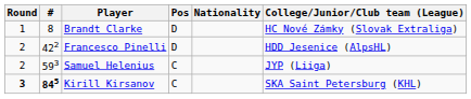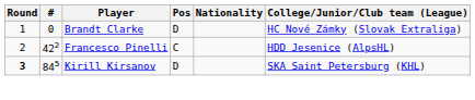Brandt Clarke | #: 8 -> 0
Francesco Pinelli | Pos: D -> C
- row: 2 | 593 | Samuel Helenius | C | JYP (Liiga)
Kirill Kirsanov | #: bold -> normal
Kirill Kirsanov | Pos: C -> D
